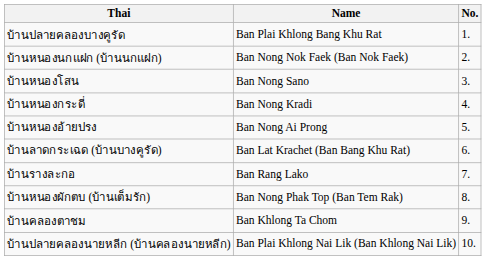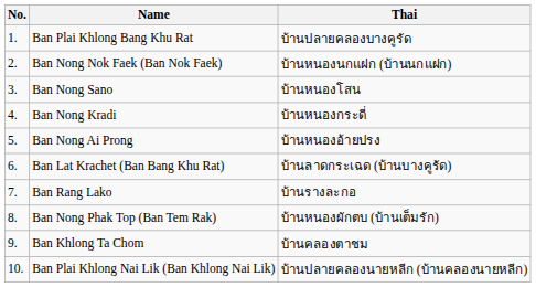columns swapped: No. <-> Thai
